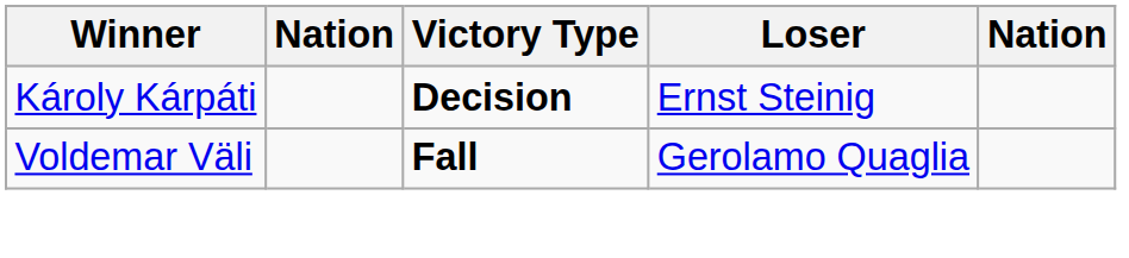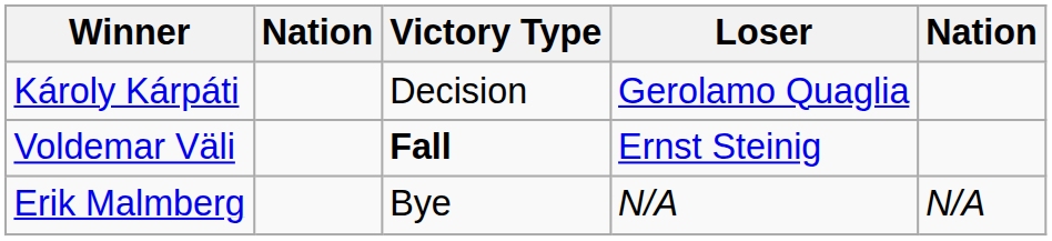Károly Kárpáti | Victory Type: bold -> normal
Károly Kárpáti | Loser: Ernst Steinig -> Gerolamo Quaglia
Voldemar Väli | Loser: Gerolamo Quaglia -> Ernst Steinig
+ row: Erik Malmberg | Bye | N/A | N/A
